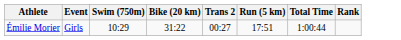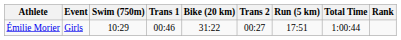+ column: Trans 1 | 00:46
